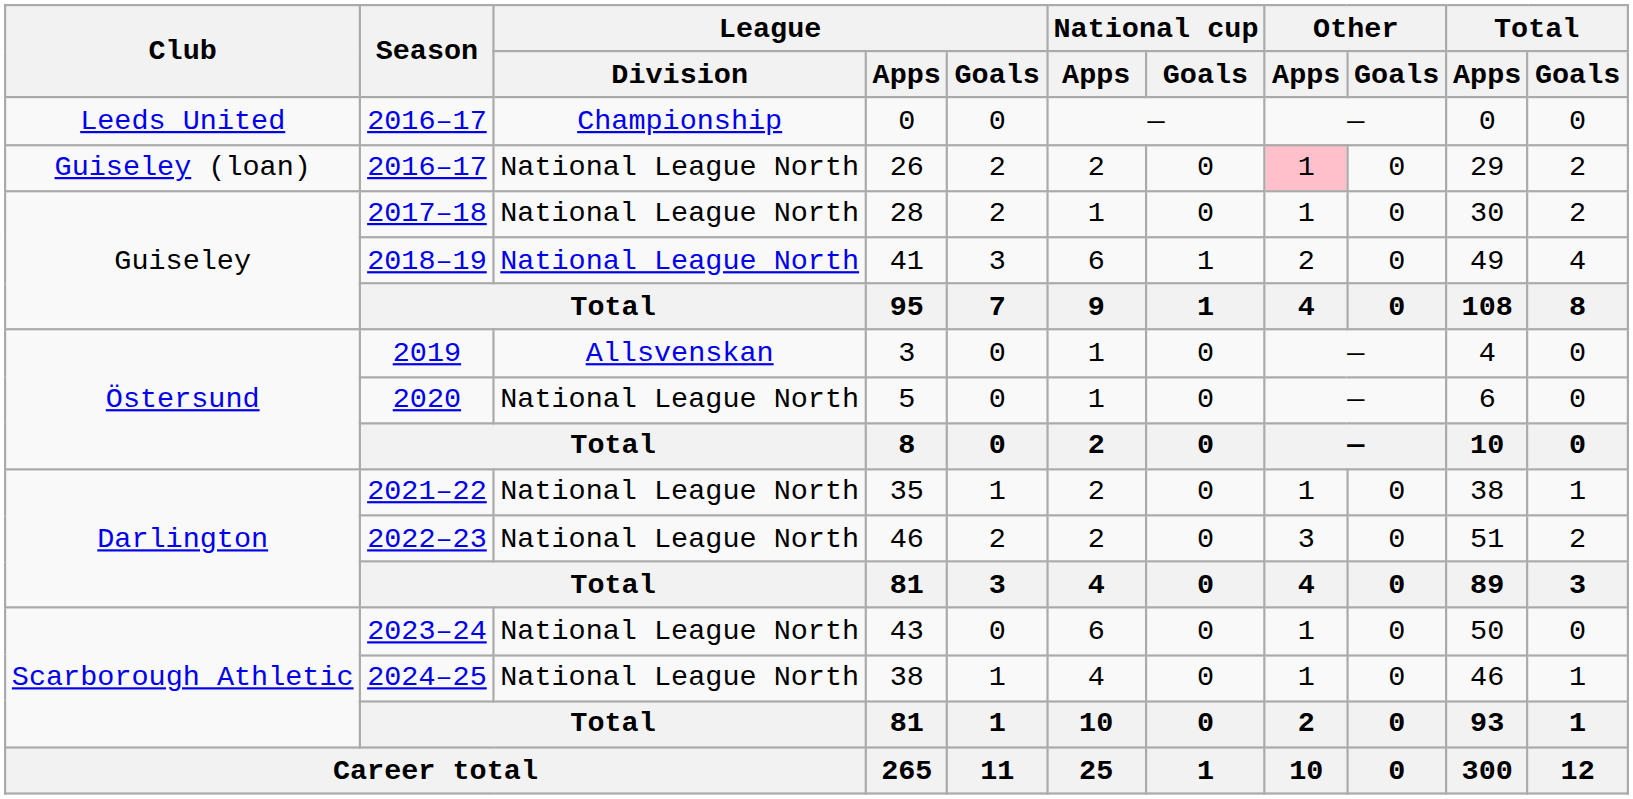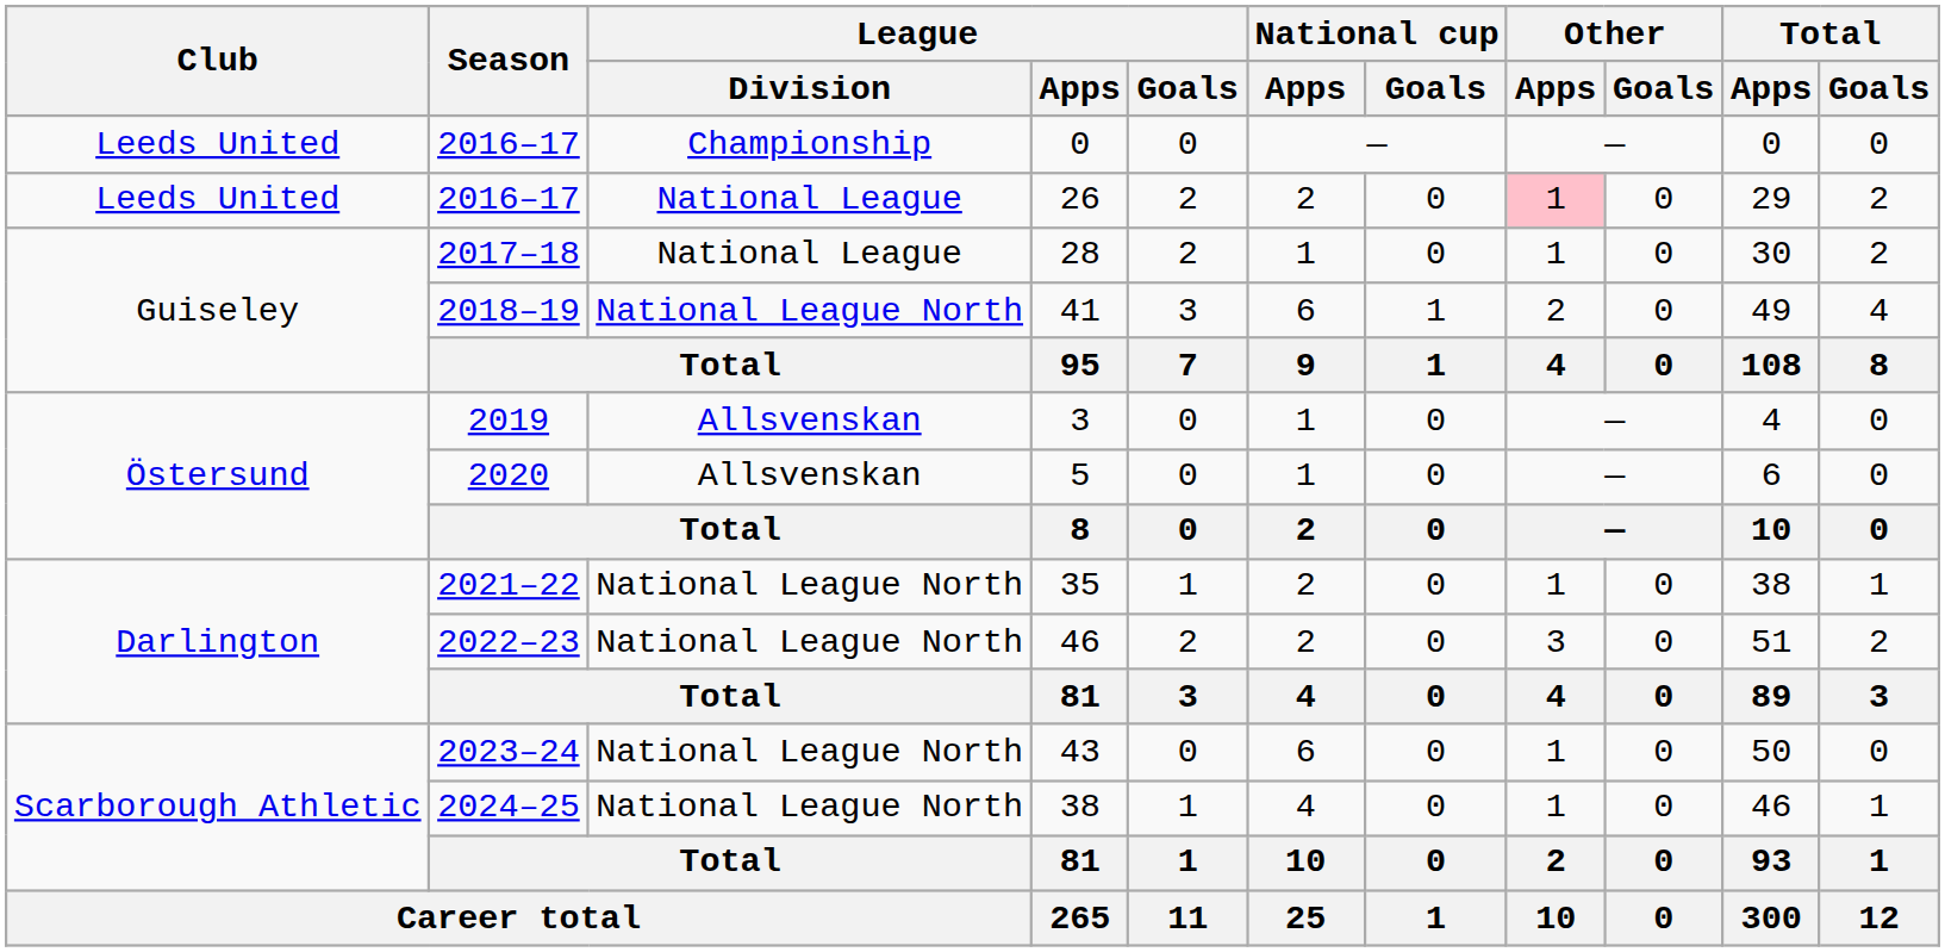26 | Club: Guiseley (loan) -> Leeds United
26 | League / Division: National League North -> National League
28 | League / Division: National League North -> National League
5 | League / Division: National League North -> Allsvenskan
